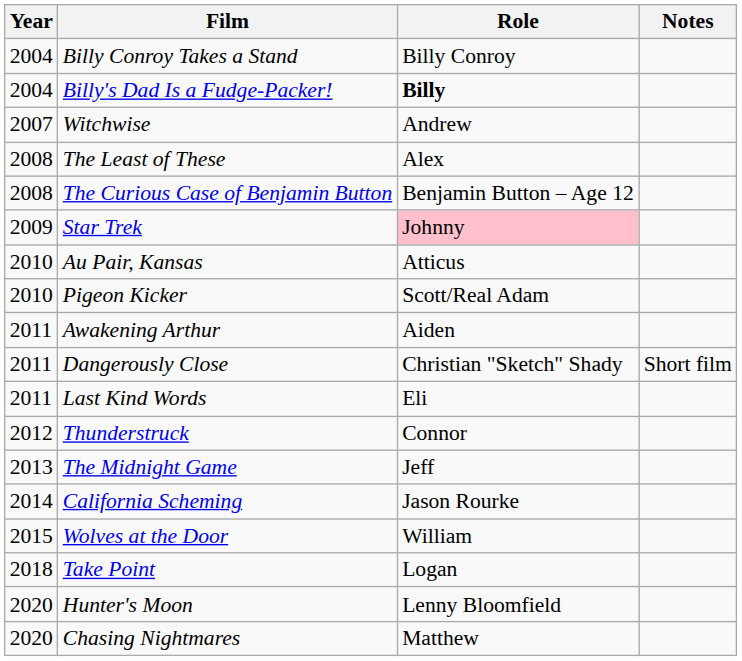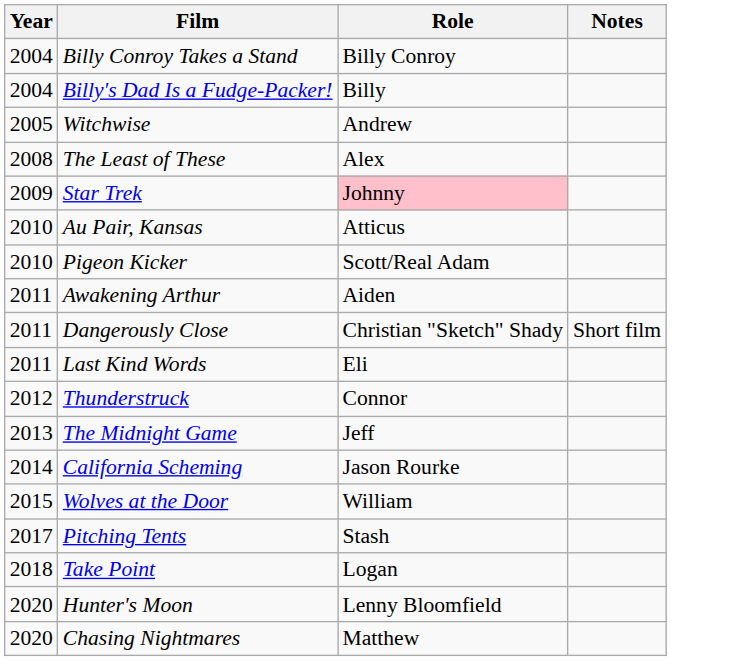Billy's Dad Is a Fudge-Packer! | Role: bold -> normal
Witchwise | Year: 2007 -> 2005
- row: 2008 | The Curious Case of Benjamin Button | Benjamin Button – Age 12
+ row: 2017 | Pitching Tents | Stash
